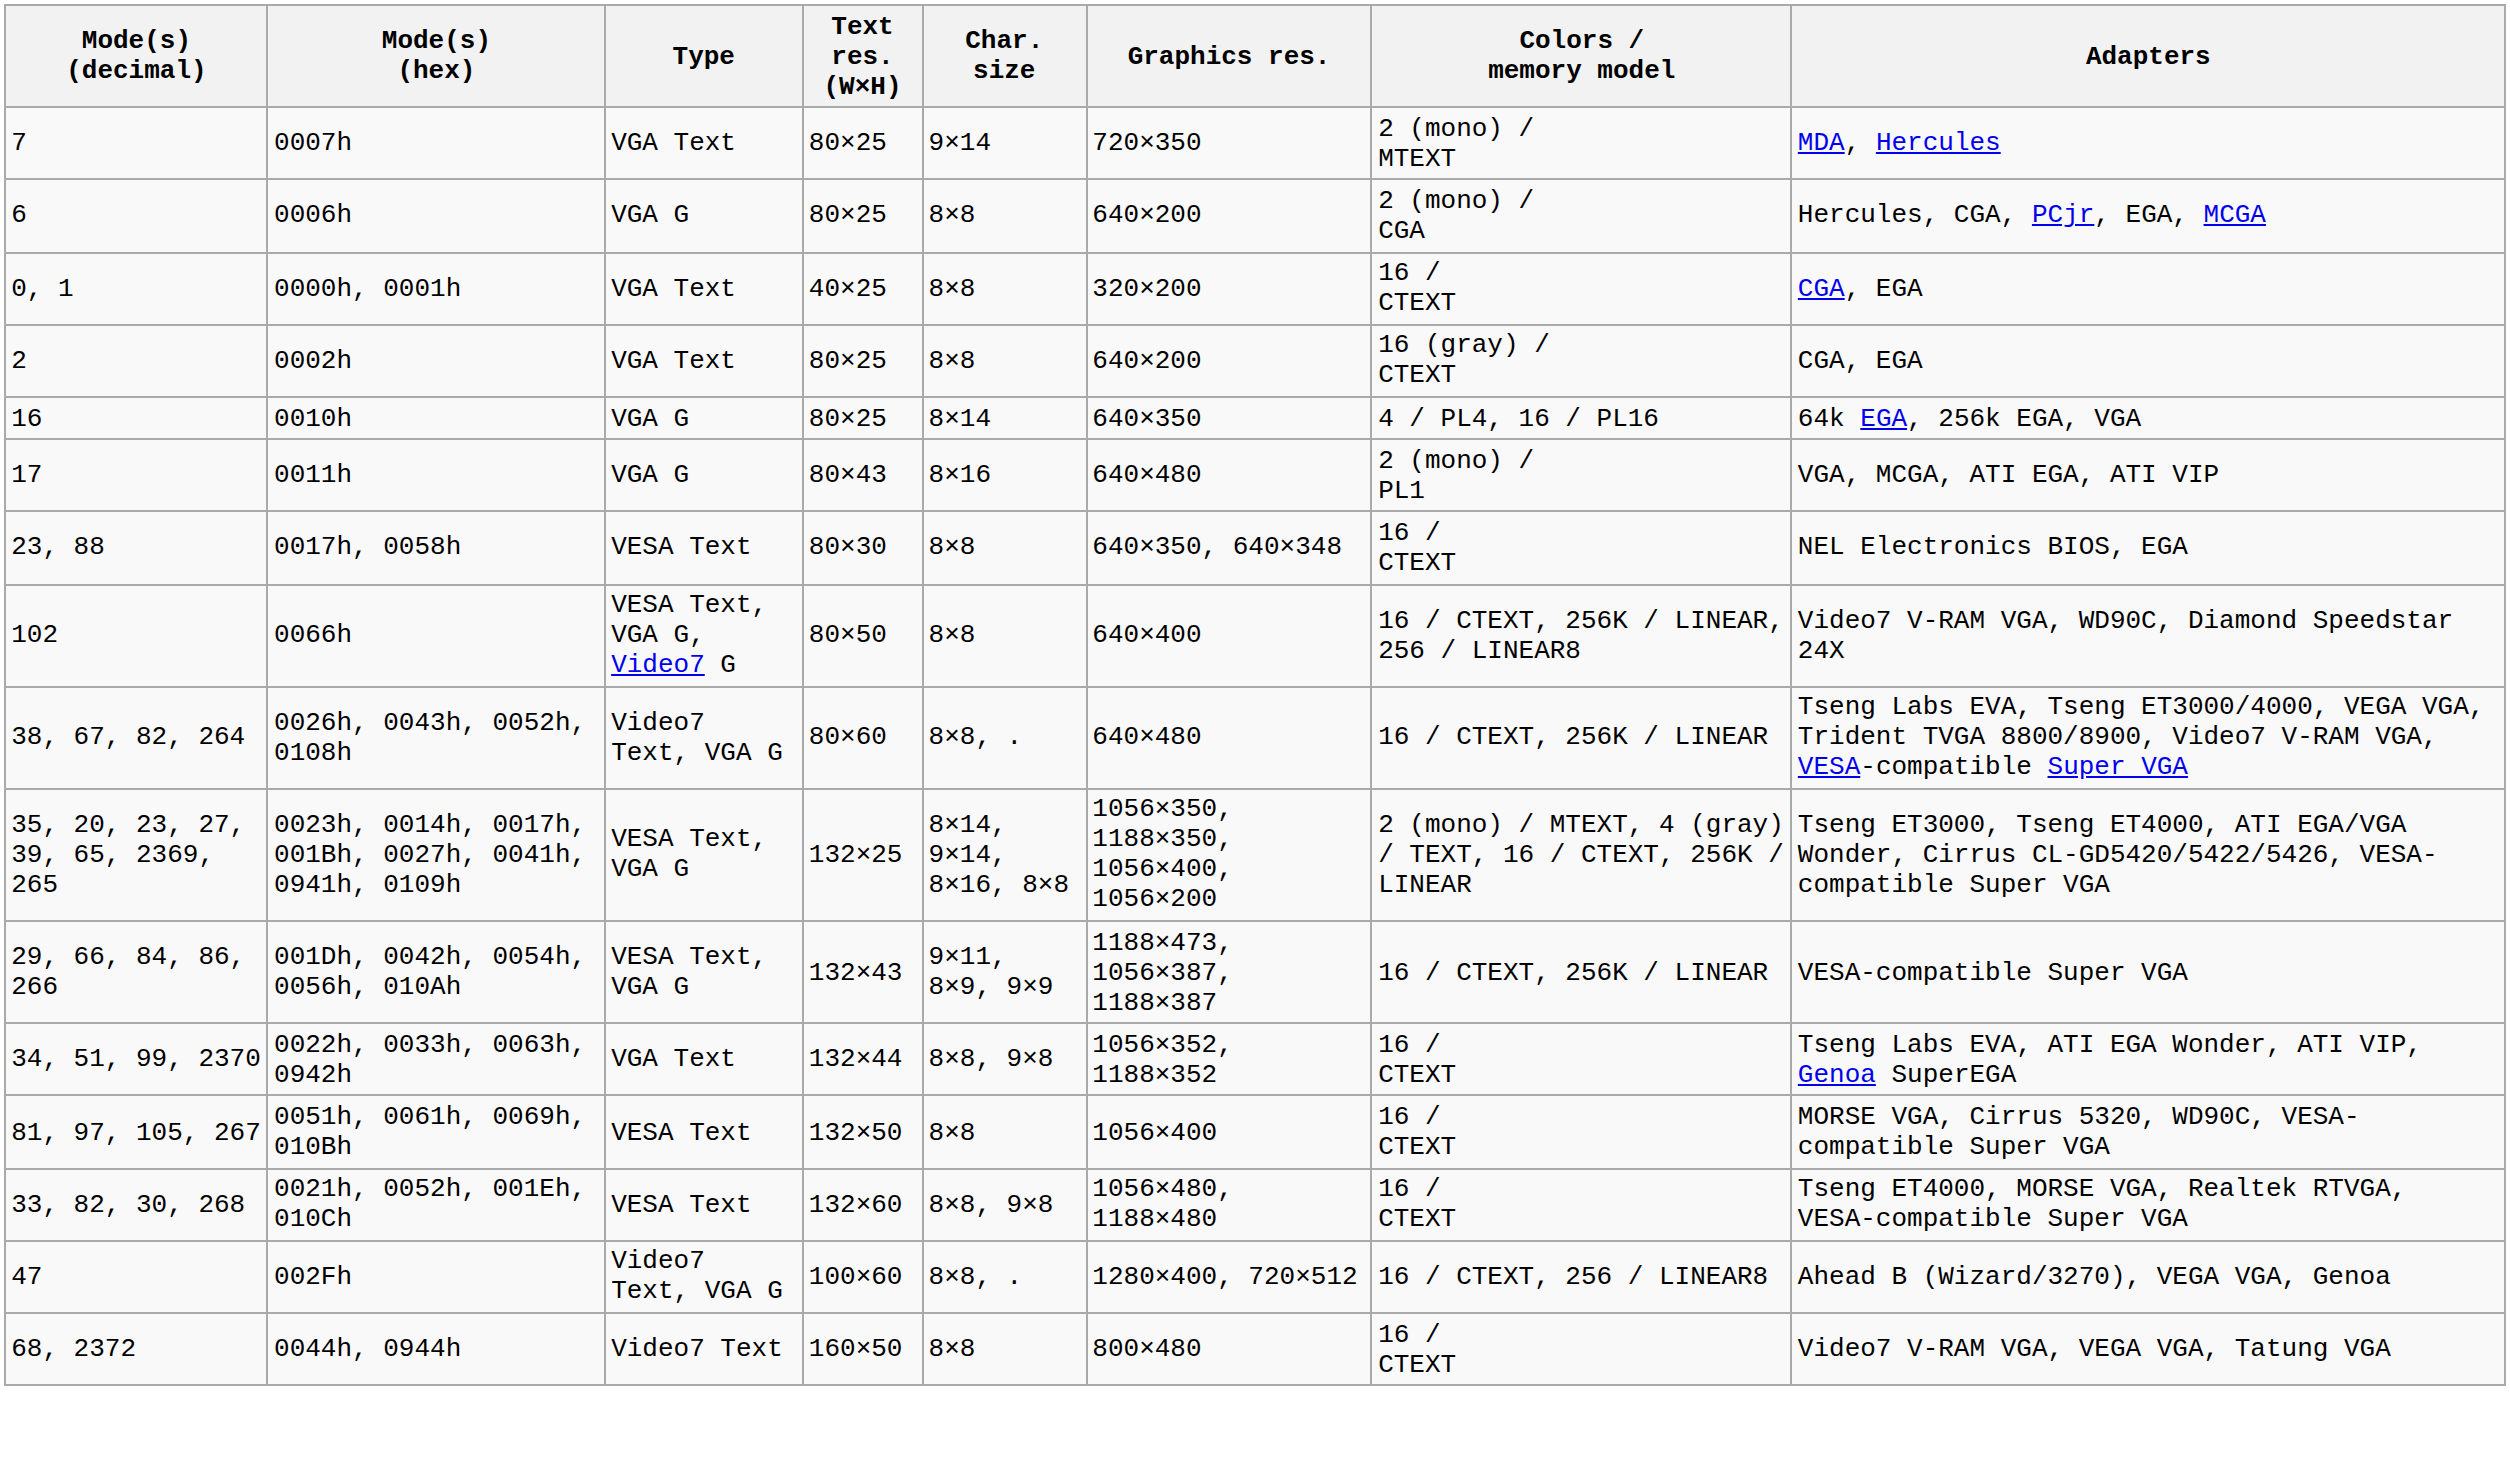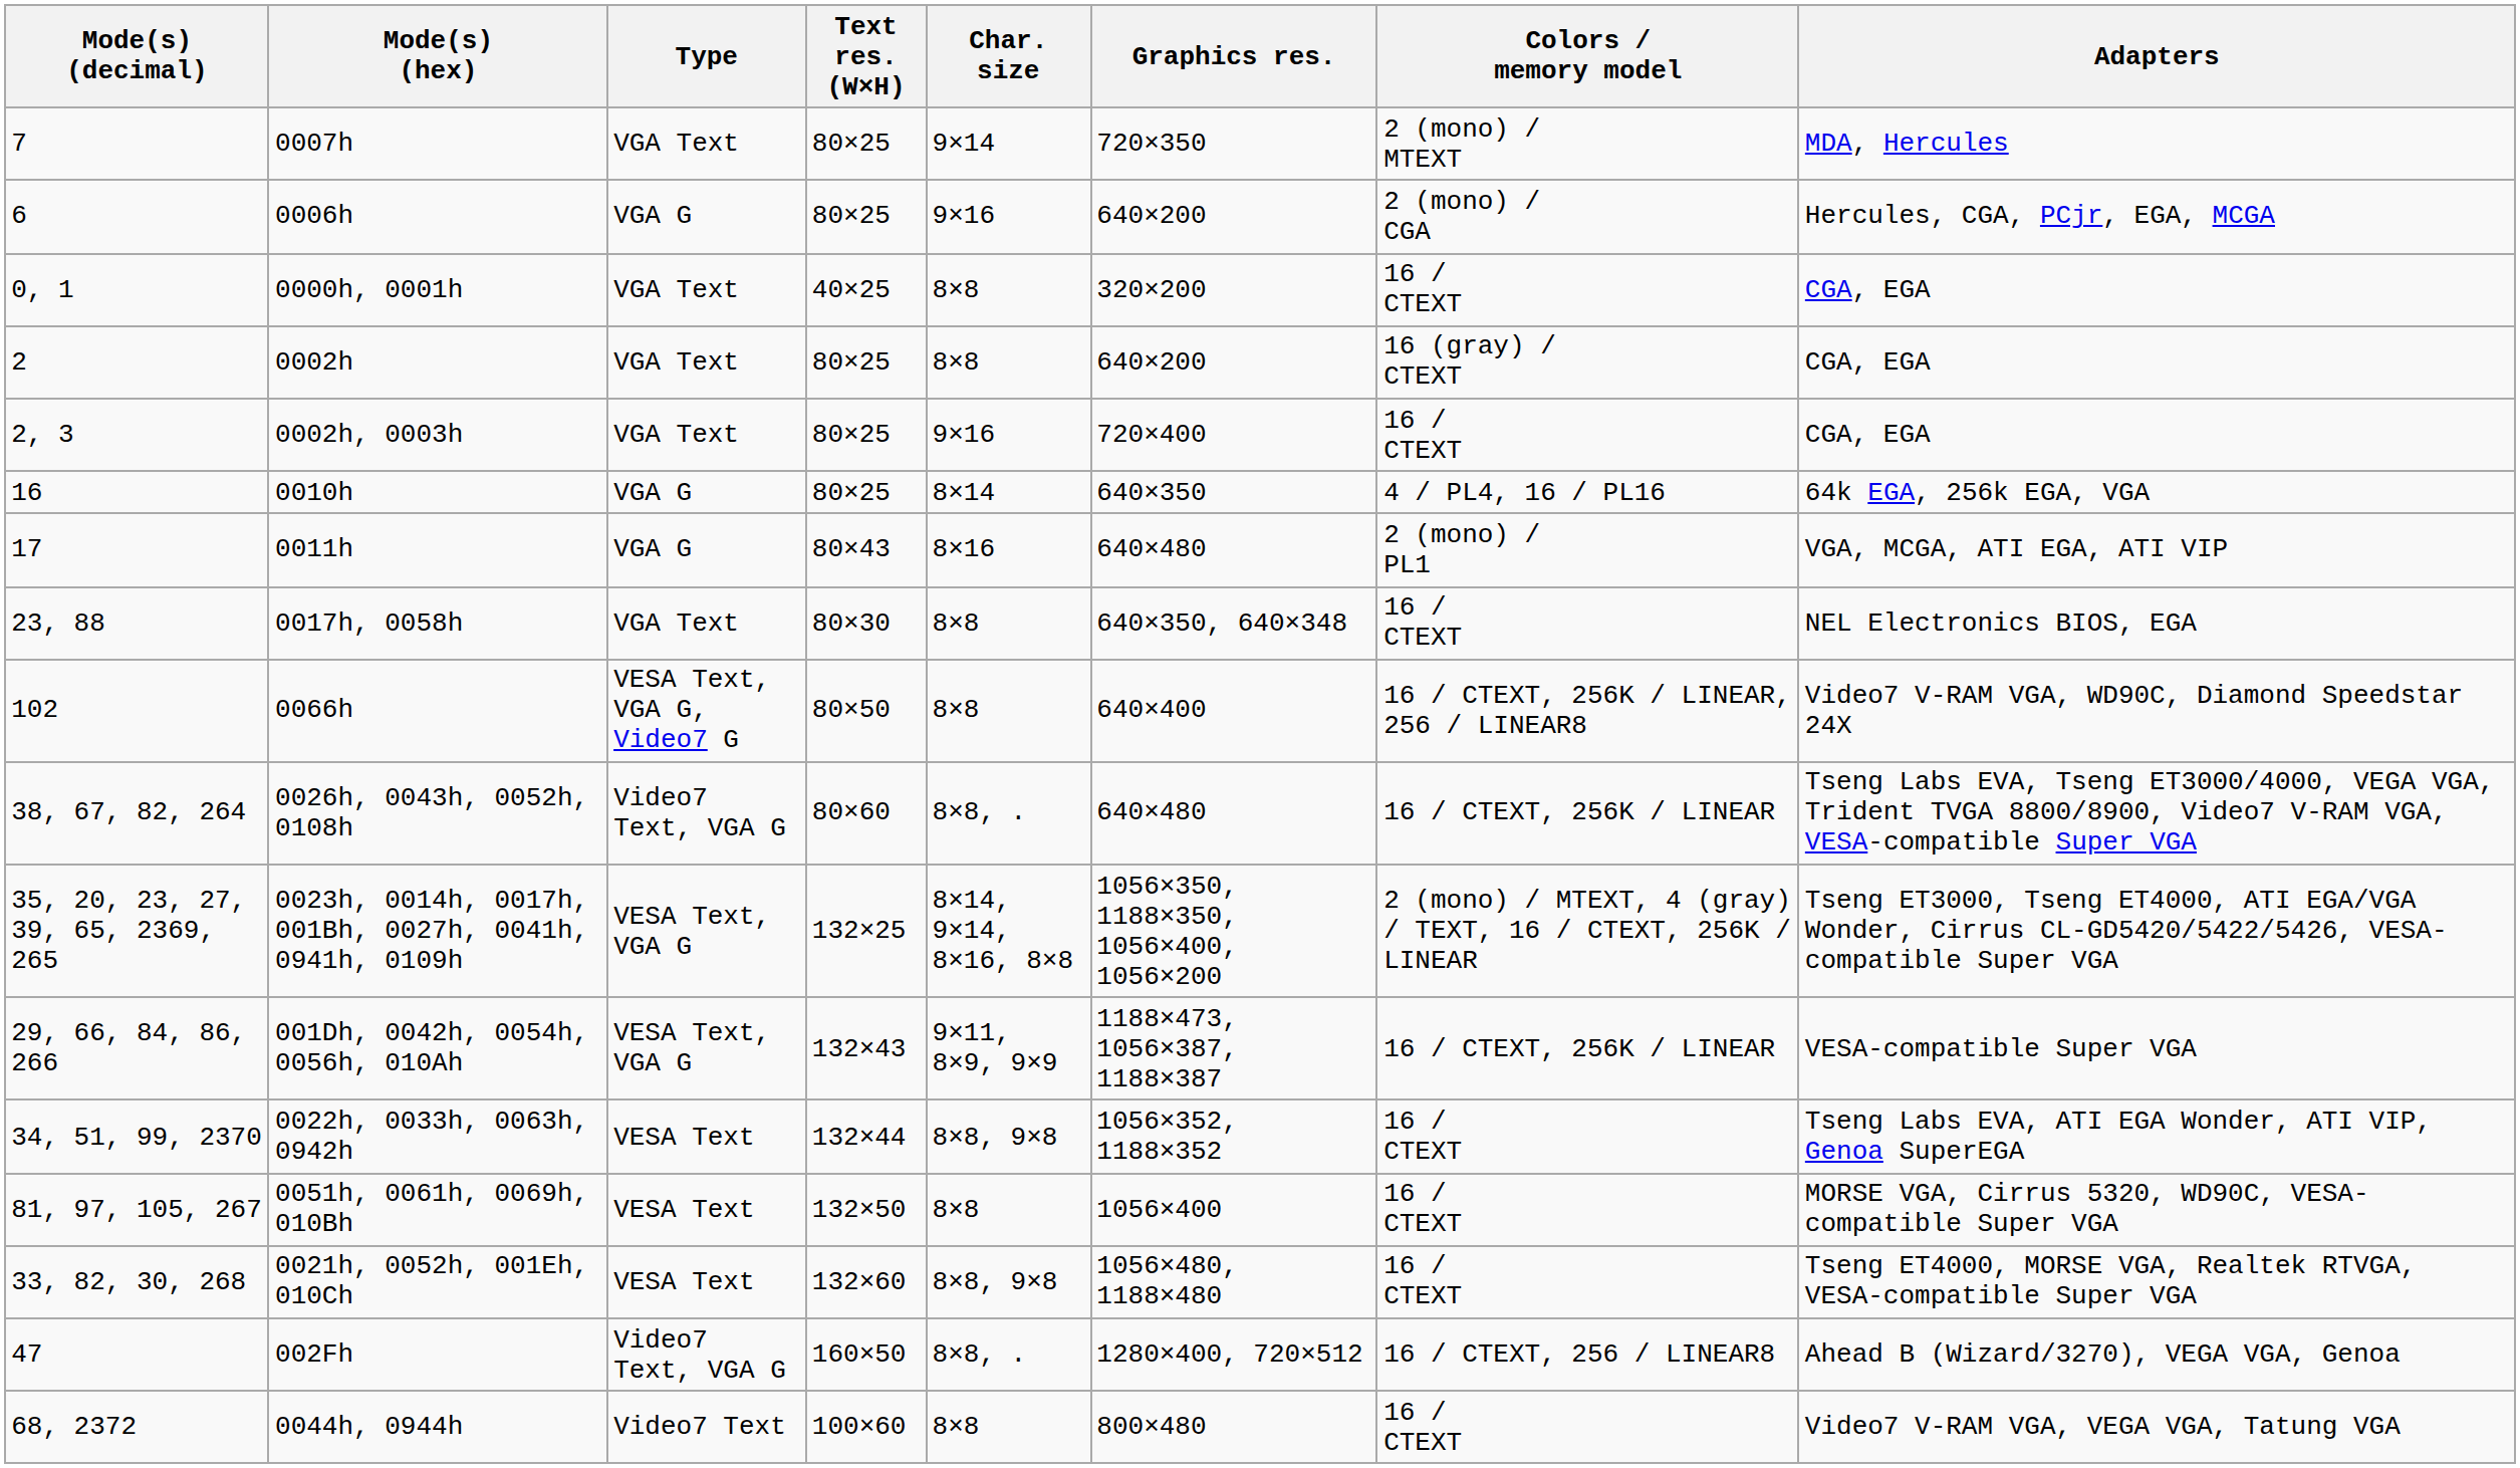0006h | Char. size: 8×8 -> 9×16
+ row: 2, 3 | 0002h, 0003h | VGA Text | 80×25 | 9×16 | 720×400 | 16 / CTEXT | CGA, EGA
0017h, 0058h | Type: VESA Text -> VGA Text
0022h, 0033h, 0063h, 0942h | Type: VGA Text -> VESA Text
002Fh | Text res. (W×H): 100×60 -> 160×50
0044h, 0944h | Text res. (W×H): 160×50 -> 100×60
